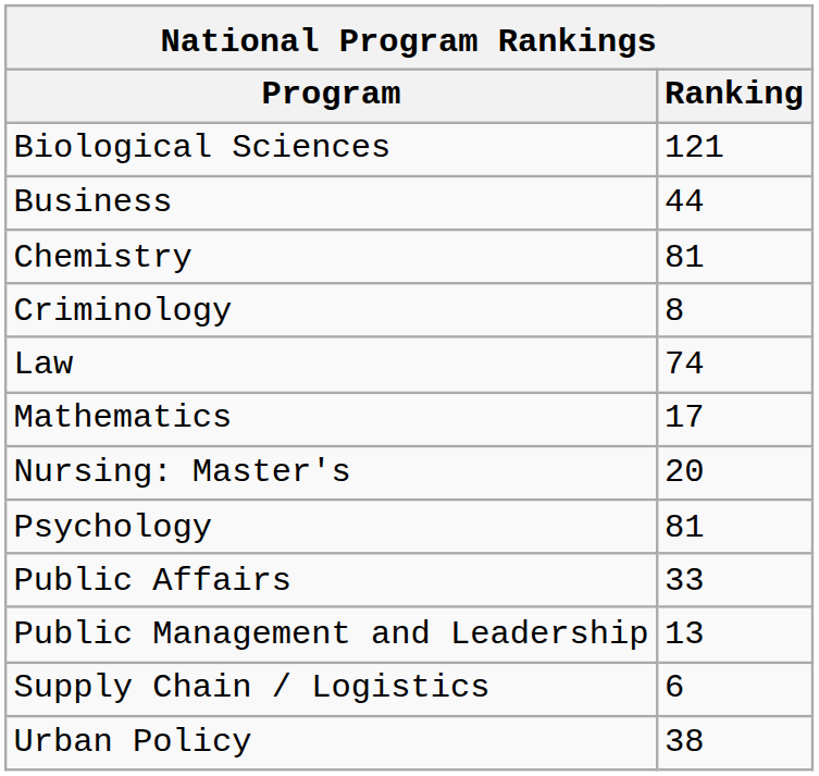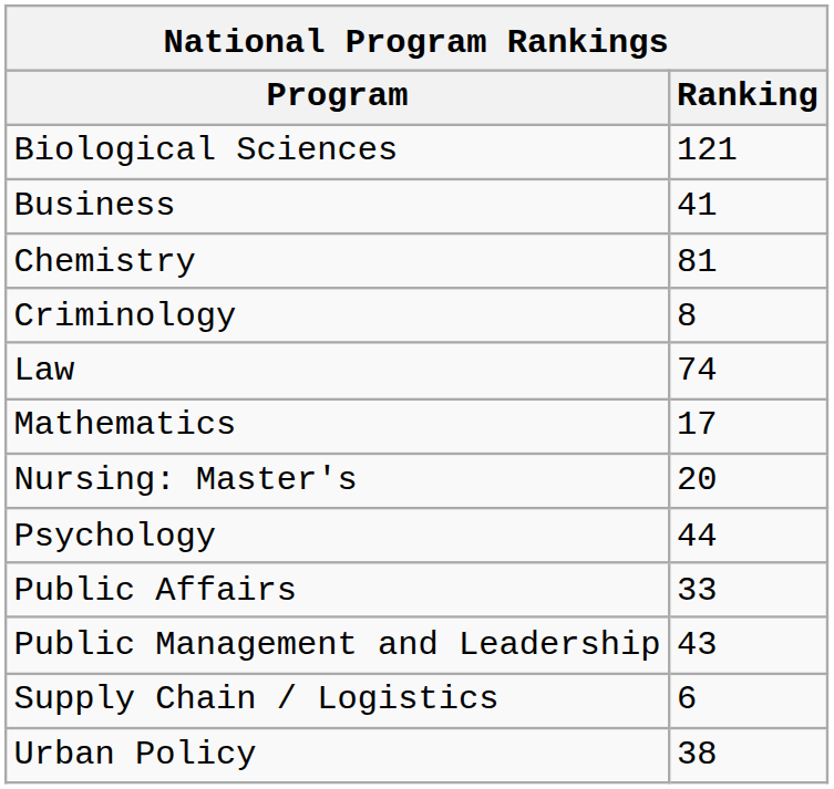Business | Ranking: 44 -> 41
Psychology | Ranking: 81 -> 44
Public Management and Leadership | Ranking: 13 -> 43
